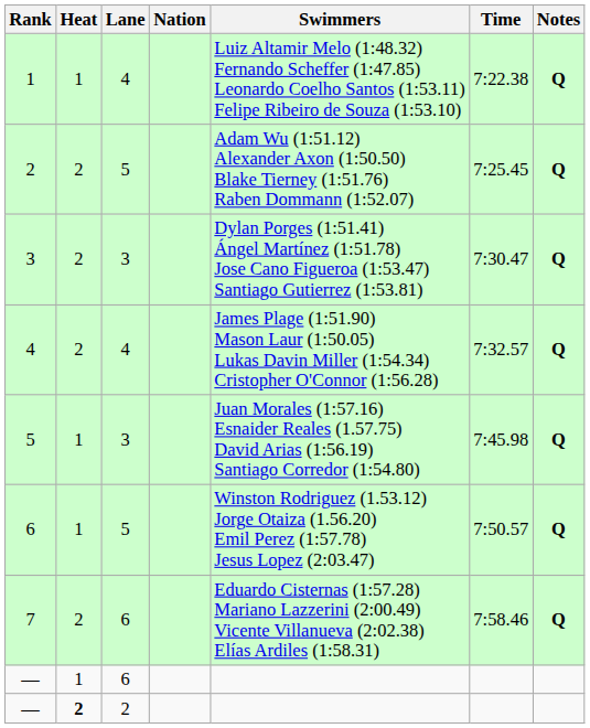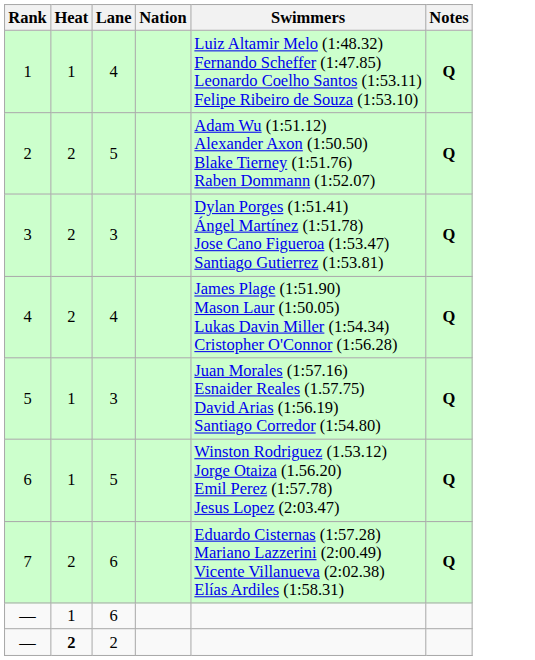- column: Time | 7:22.38 | 7:25.45 | 7:30.47 | 7:32.57 | 7:45.98 | 7:50.57 | 7:58.46
